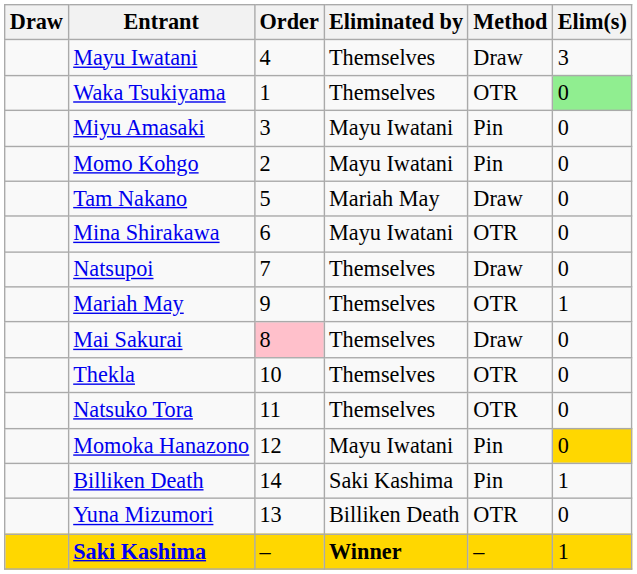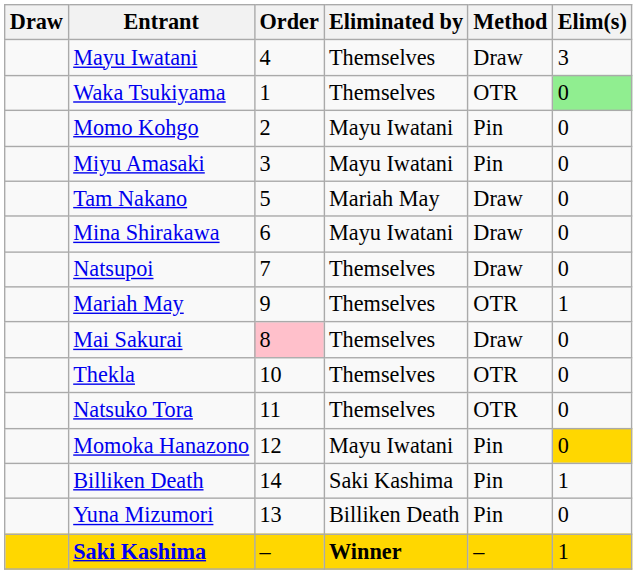rows swapped: Momo Kohgo <-> Miyu Amasaki
Mina Shirakawa | Method: OTR -> Draw
Yuna Mizumori | Method: OTR -> Pin
